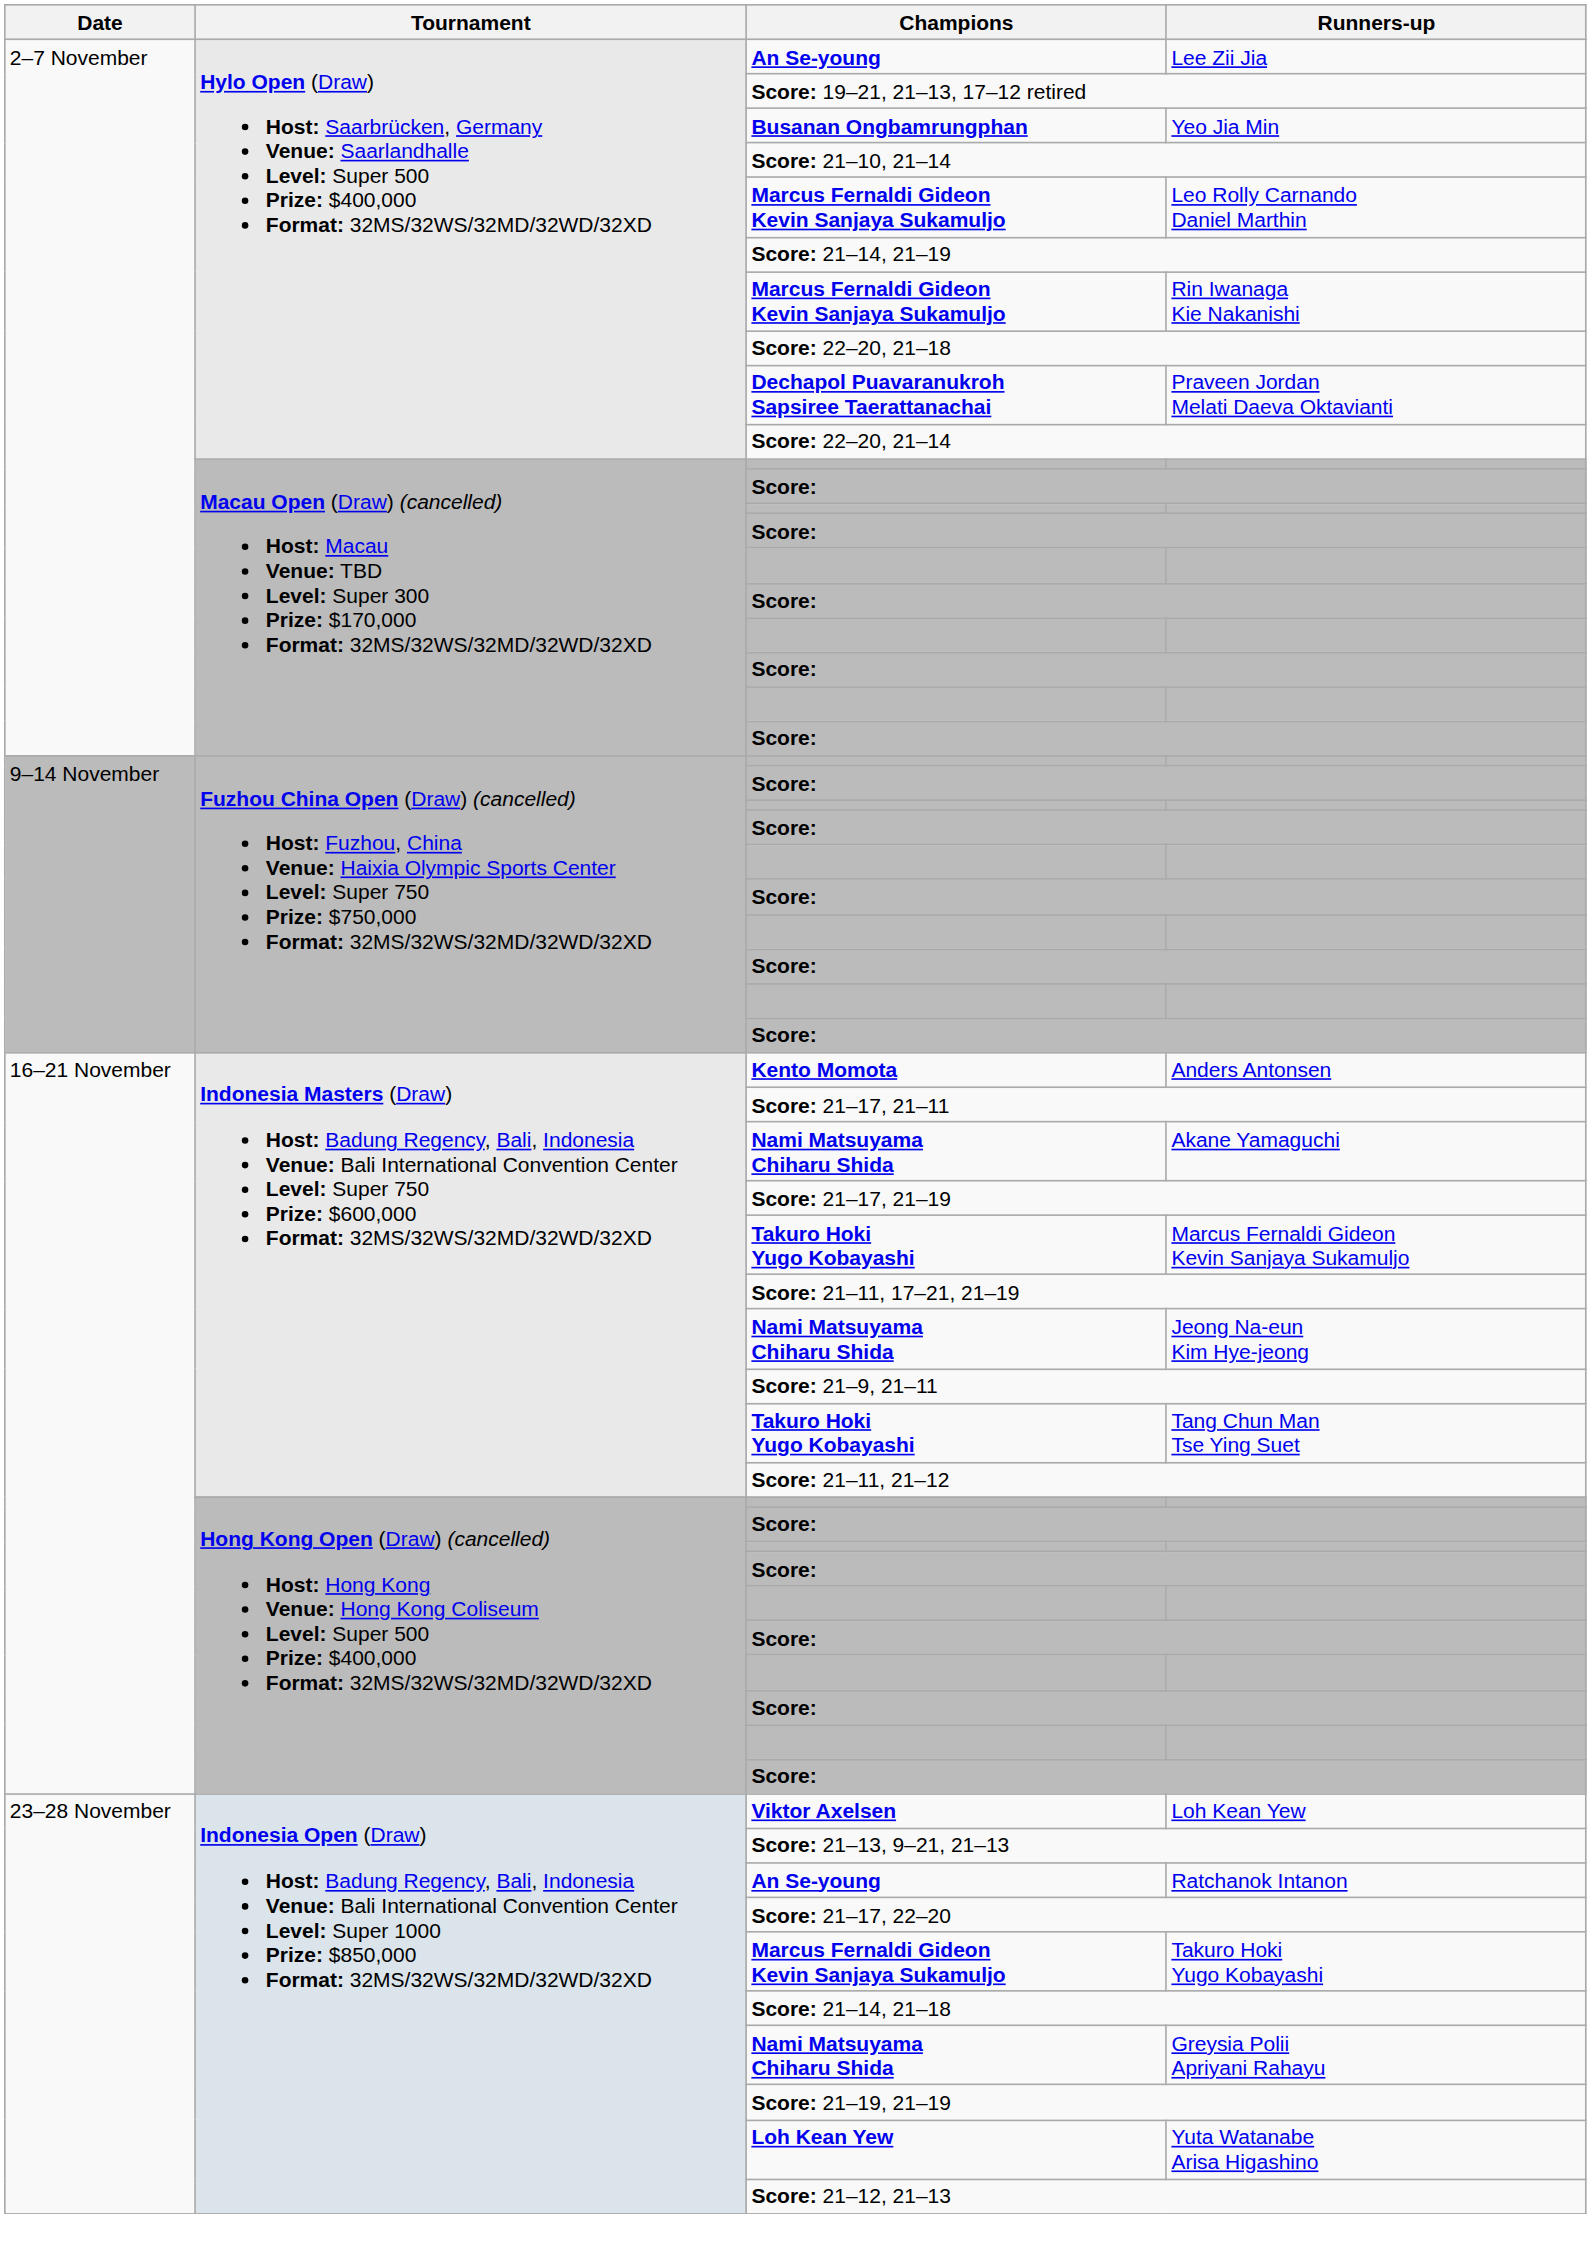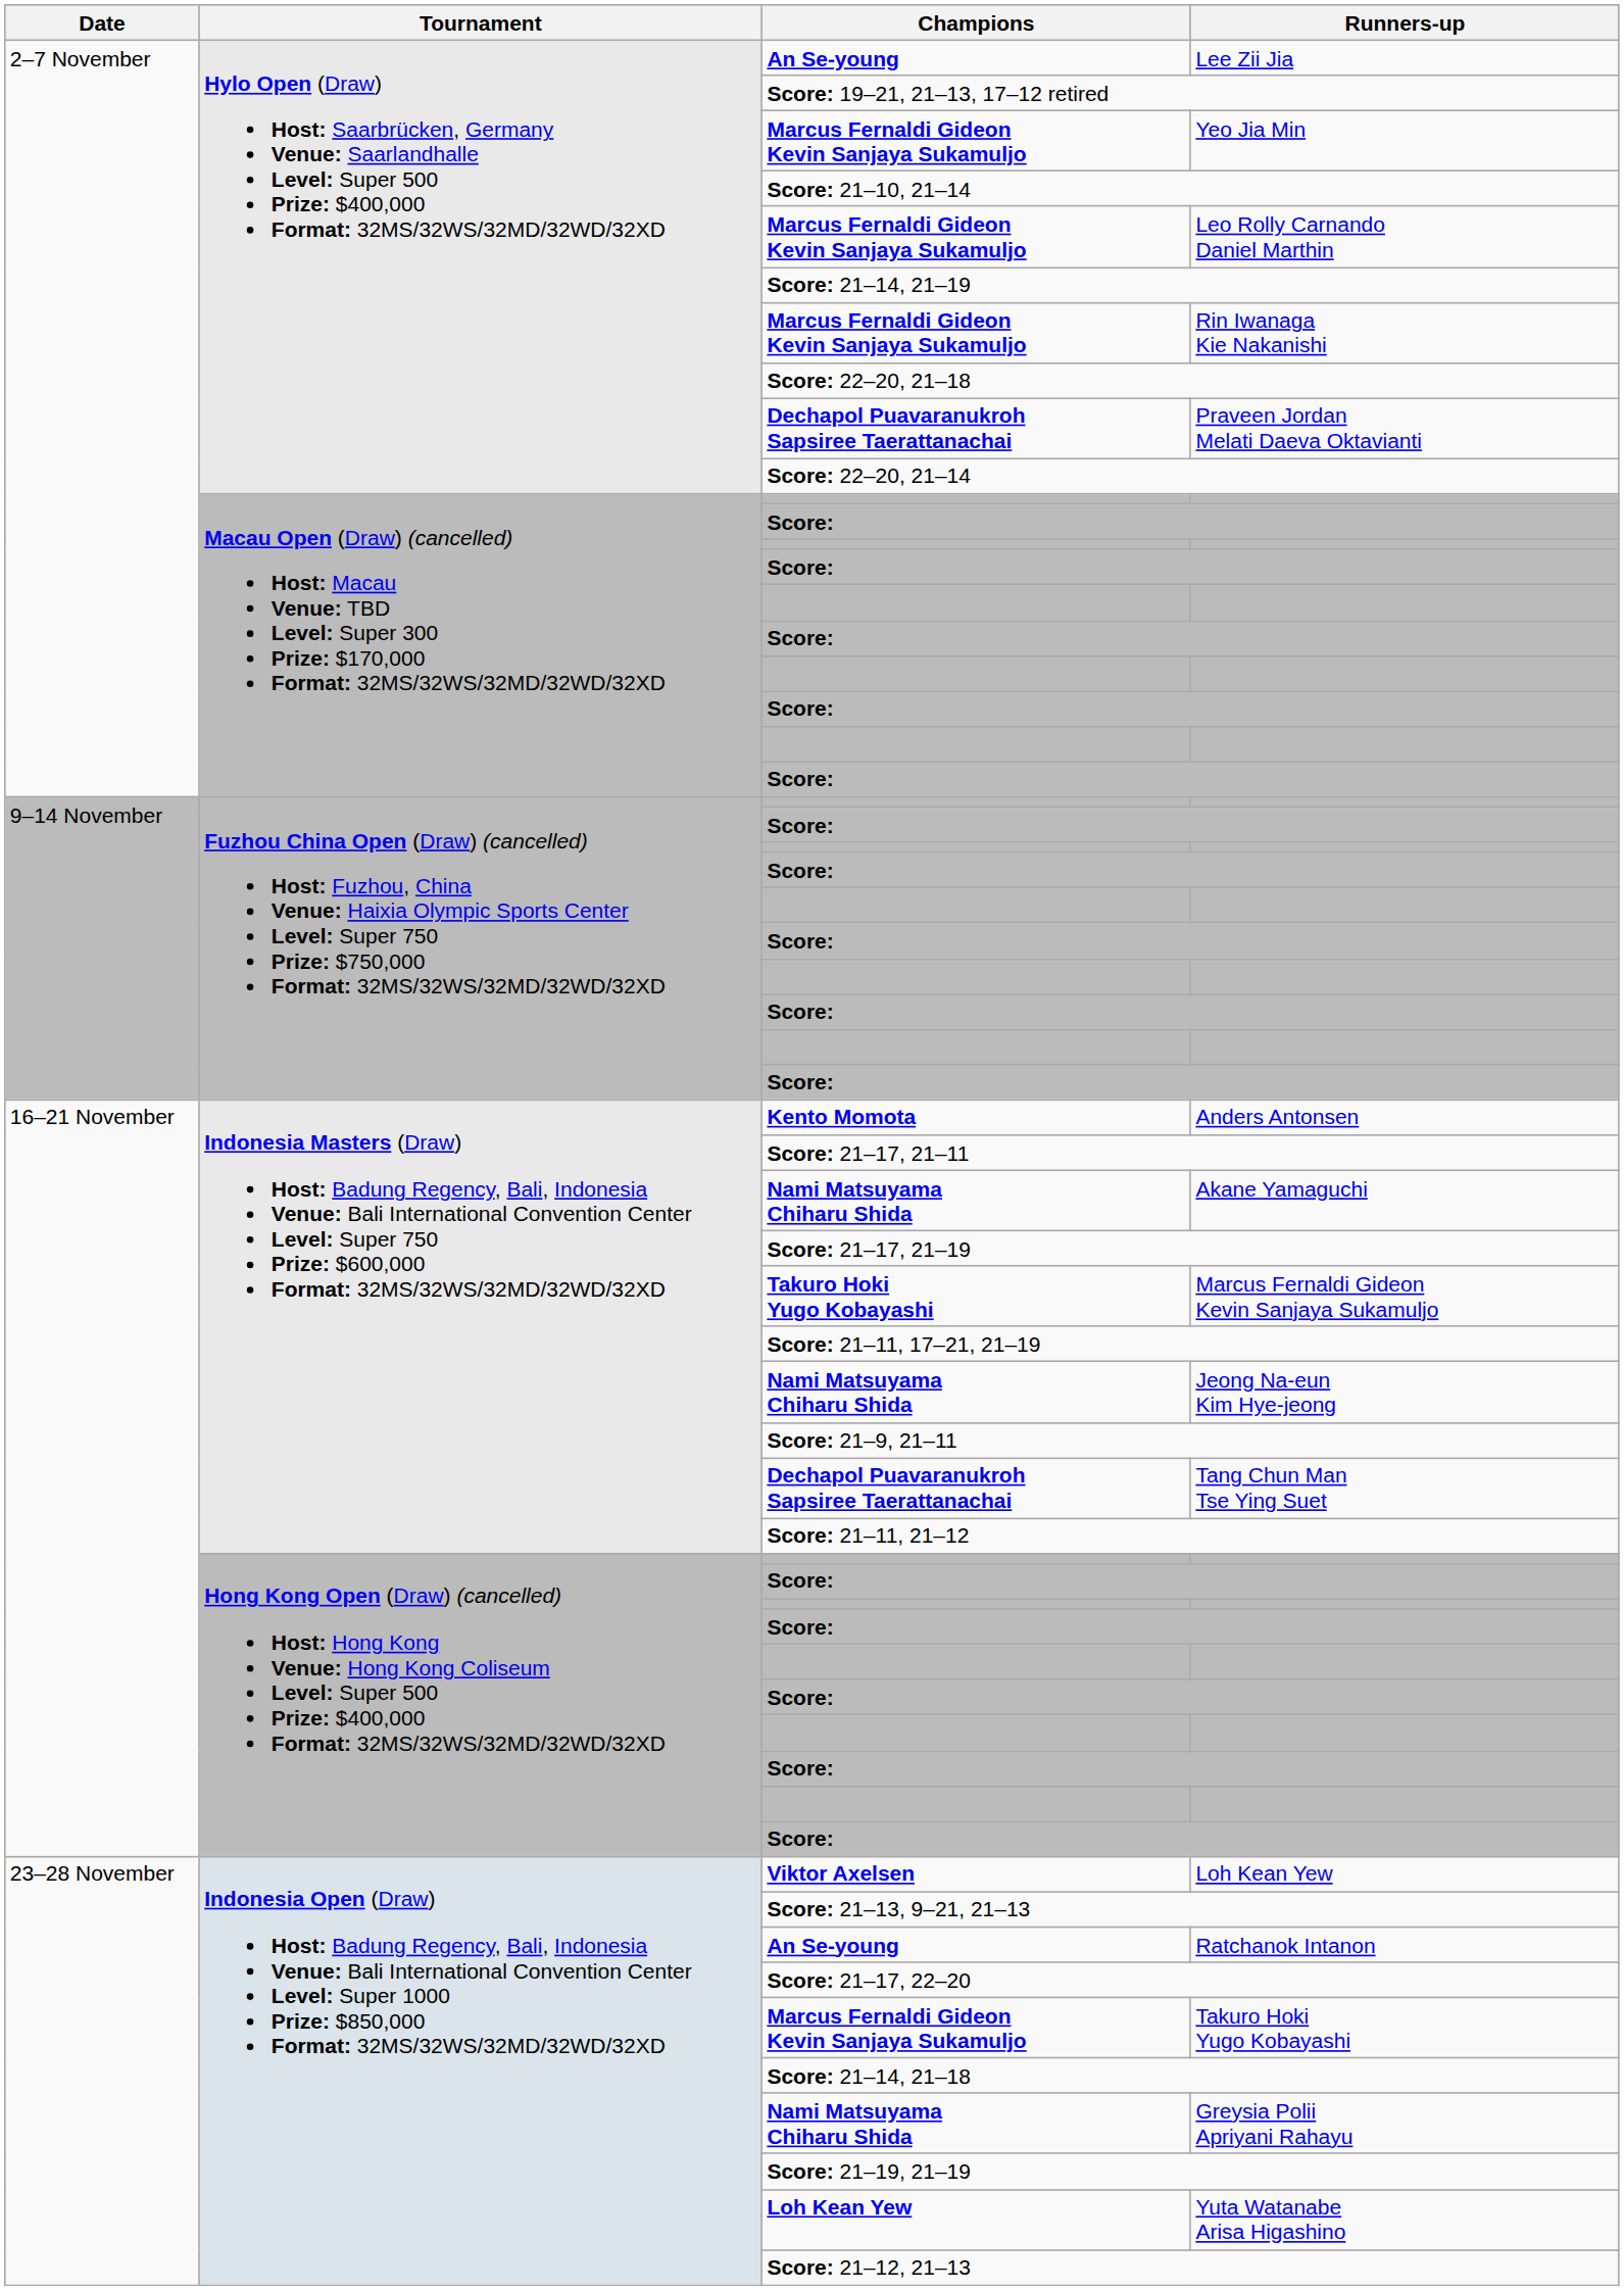Yeo Jia Min | Champions: Busanan Ongbamrungphan -> Marcus Fernaldi Gideon Kevin Sanjaya Sukamuljo
Tang Chun Man Tse Ying Suet | Champions: Takuro Hoki Yugo Kobayashi -> Dechapol Puavaranukroh Sapsiree Taerattanachai
